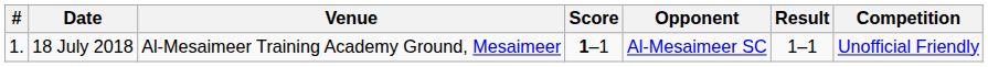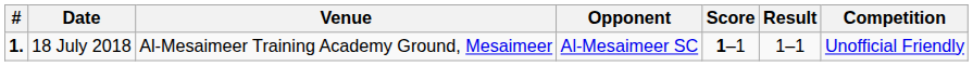columns swapped: Opponent <-> Score
18 July 2018 | #: normal -> bold
